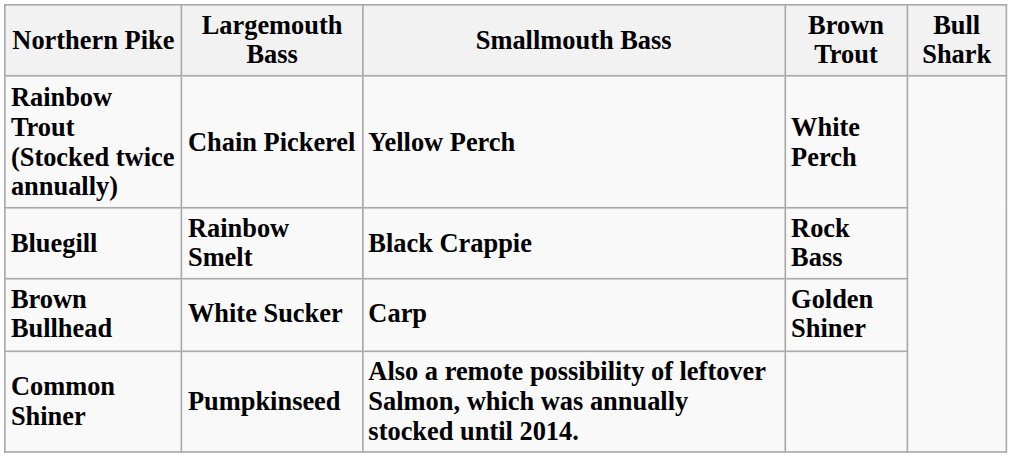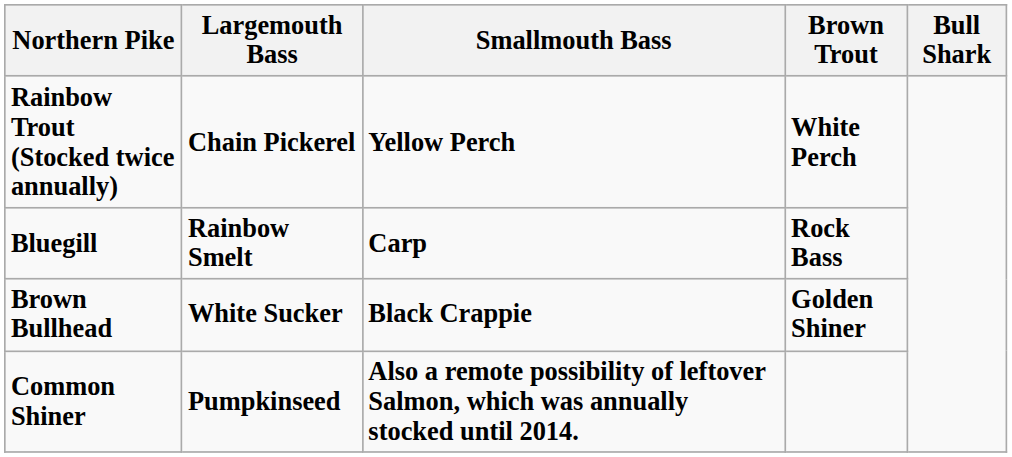Bluegill | Smallmouth Bass: Black Crappie -> Carp
Brown Bullhead | Smallmouth Bass: Carp -> Black Crappie
